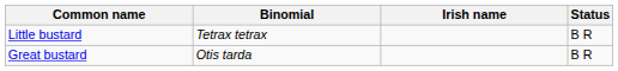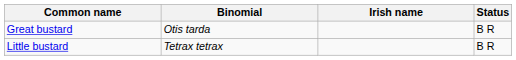rows swapped: Great bustard <-> Little bustard
